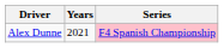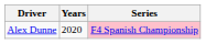Alex Dunne | Years: 2021 -> 2020
